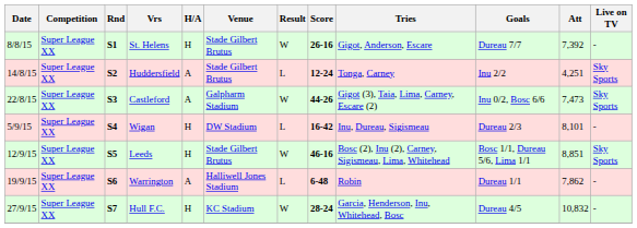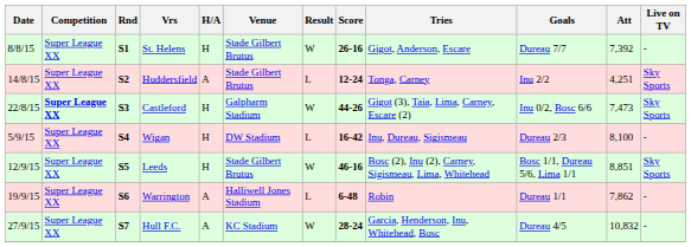Castleford | Competition: normal -> bold
Castleford | H/A: A -> H
Wigan | Att: 8,101 -> 8,100
Hull F.C. | H/A: H -> A
